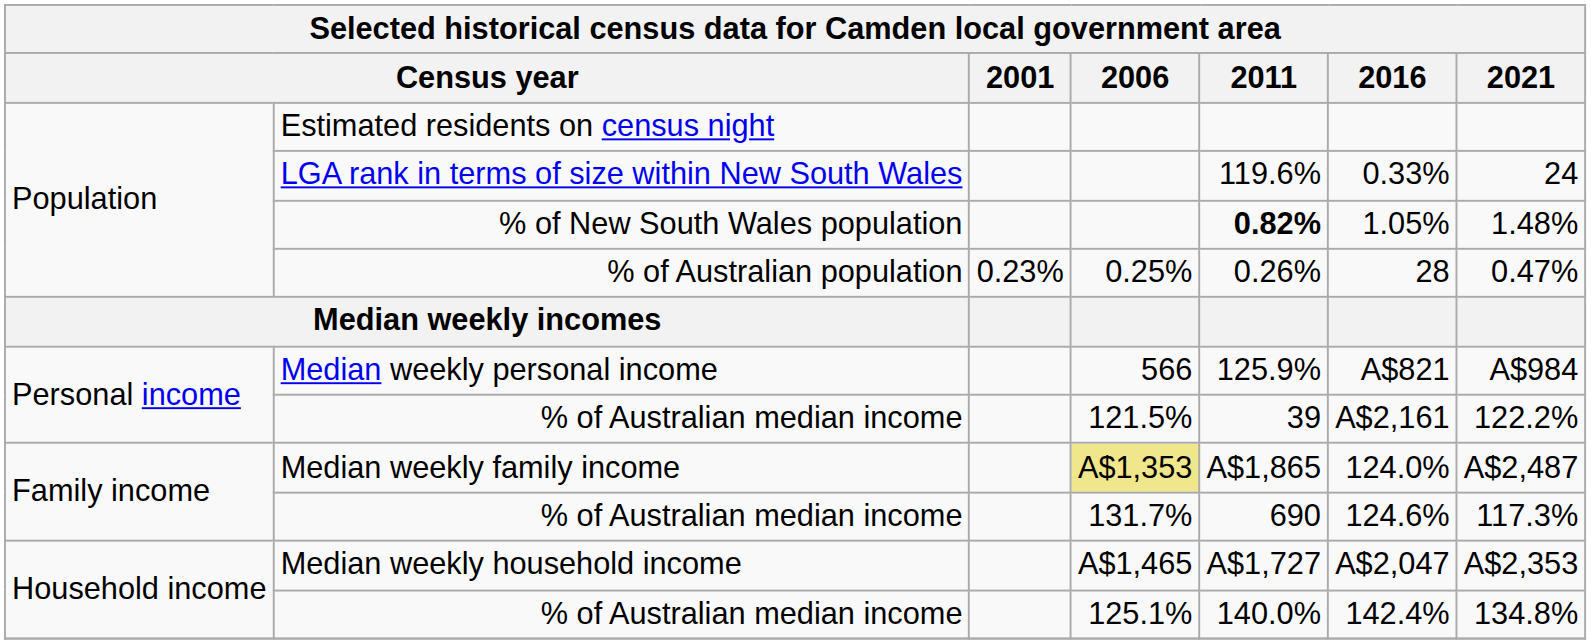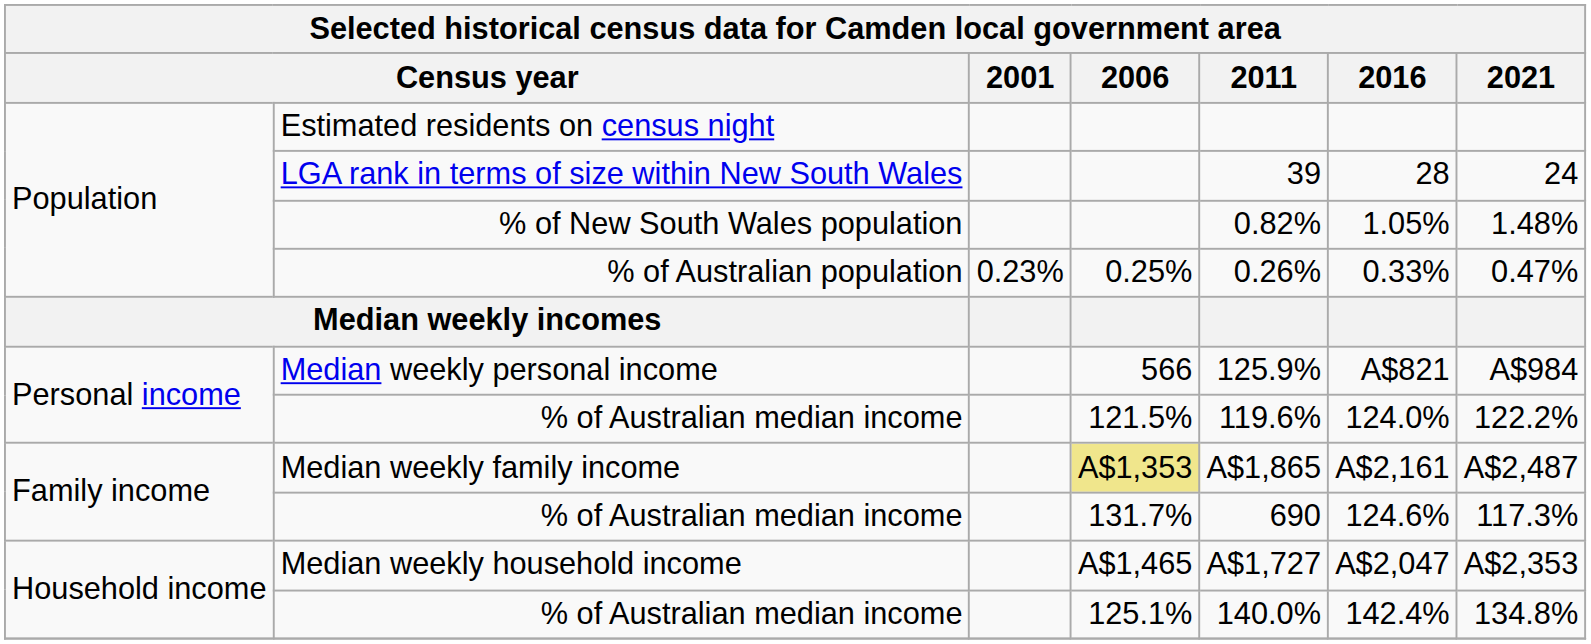LGA rank in terms of size within New South Wales | 2011: 119.6% -> 39
LGA rank in terms of size within New South Wales | 2016: 0.33% -> 28
% of New South Wales population | 2011: bold -> normal
% of Australian population | 2016: 28 -> 0.33%
Personal income / % of Australian median income | 2011: 39 -> 119.6%
Personal income / % of Australian median income | 2016: A$2,161 -> 124.0%
Median weekly family income | 2016: 124.0% -> A$2,161
